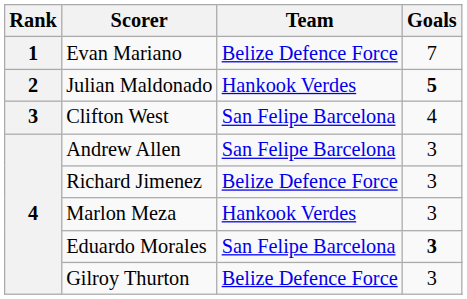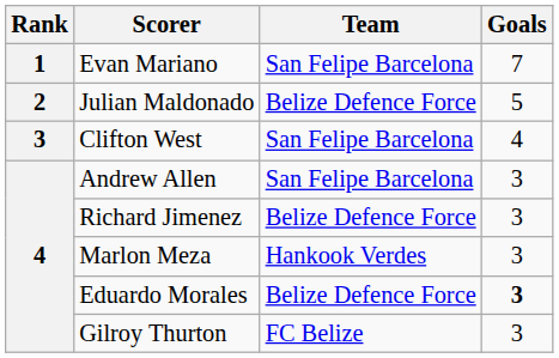Evan Mariano | Team: Belize Defence Force -> San Felipe Barcelona
Julian Maldonado | Team: Hankook Verdes -> Belize Defence Force
Julian Maldonado | Goals: bold -> normal
Eduardo Morales | Team: San Felipe Barcelona -> Belize Defence Force
Gilroy Thurton | Team: Belize Defence Force -> FC Belize
